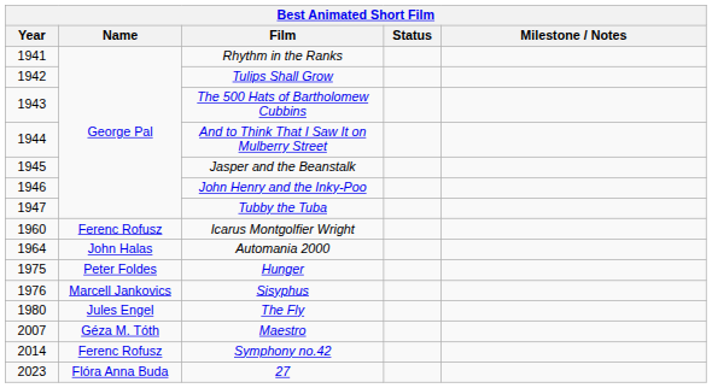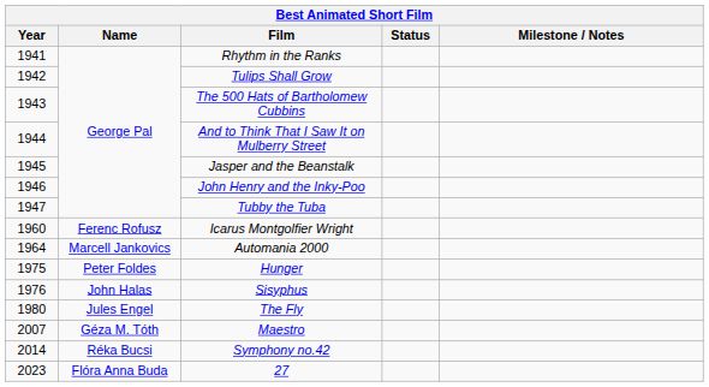Automania 2000 | Name: John Halas -> Marcell Jankovics
Sisyphus | Name: Marcell Jankovics -> John Halas
Symphony no.42 | Name: Ferenc Rofusz -> Réka Bucsi
